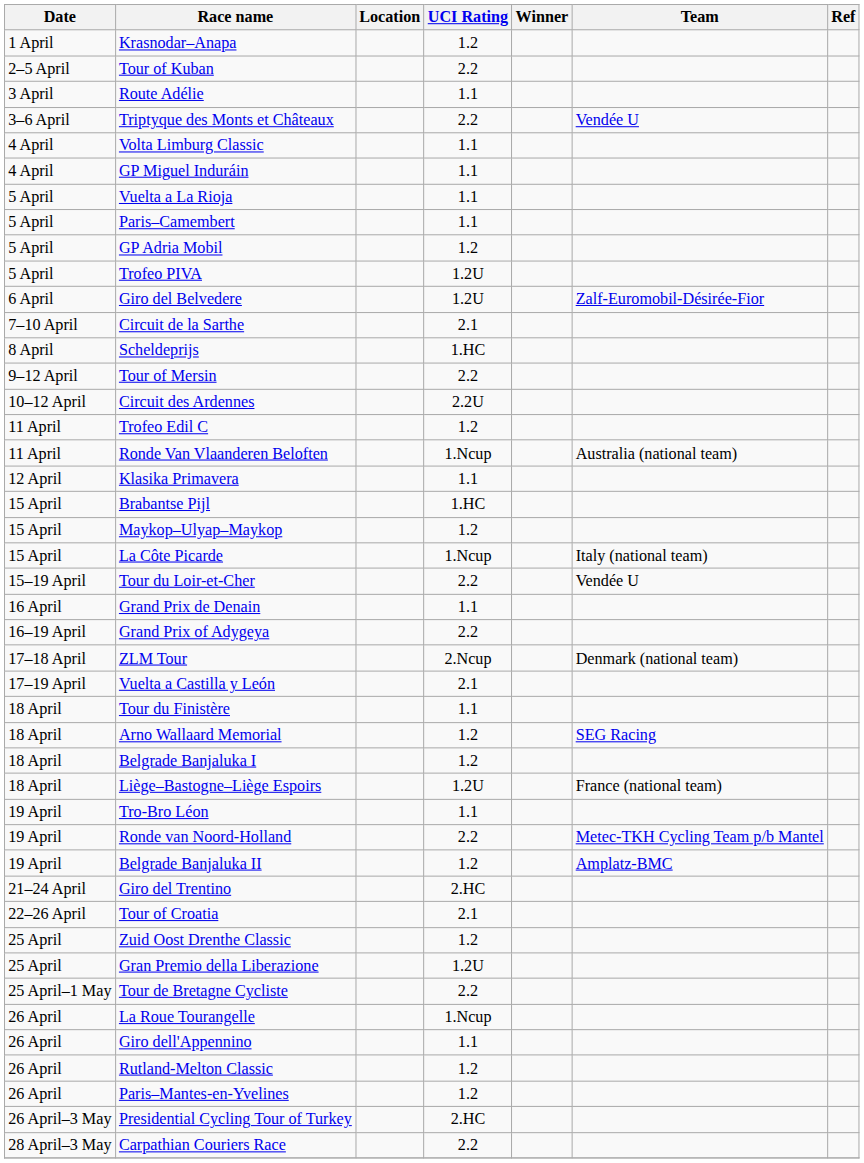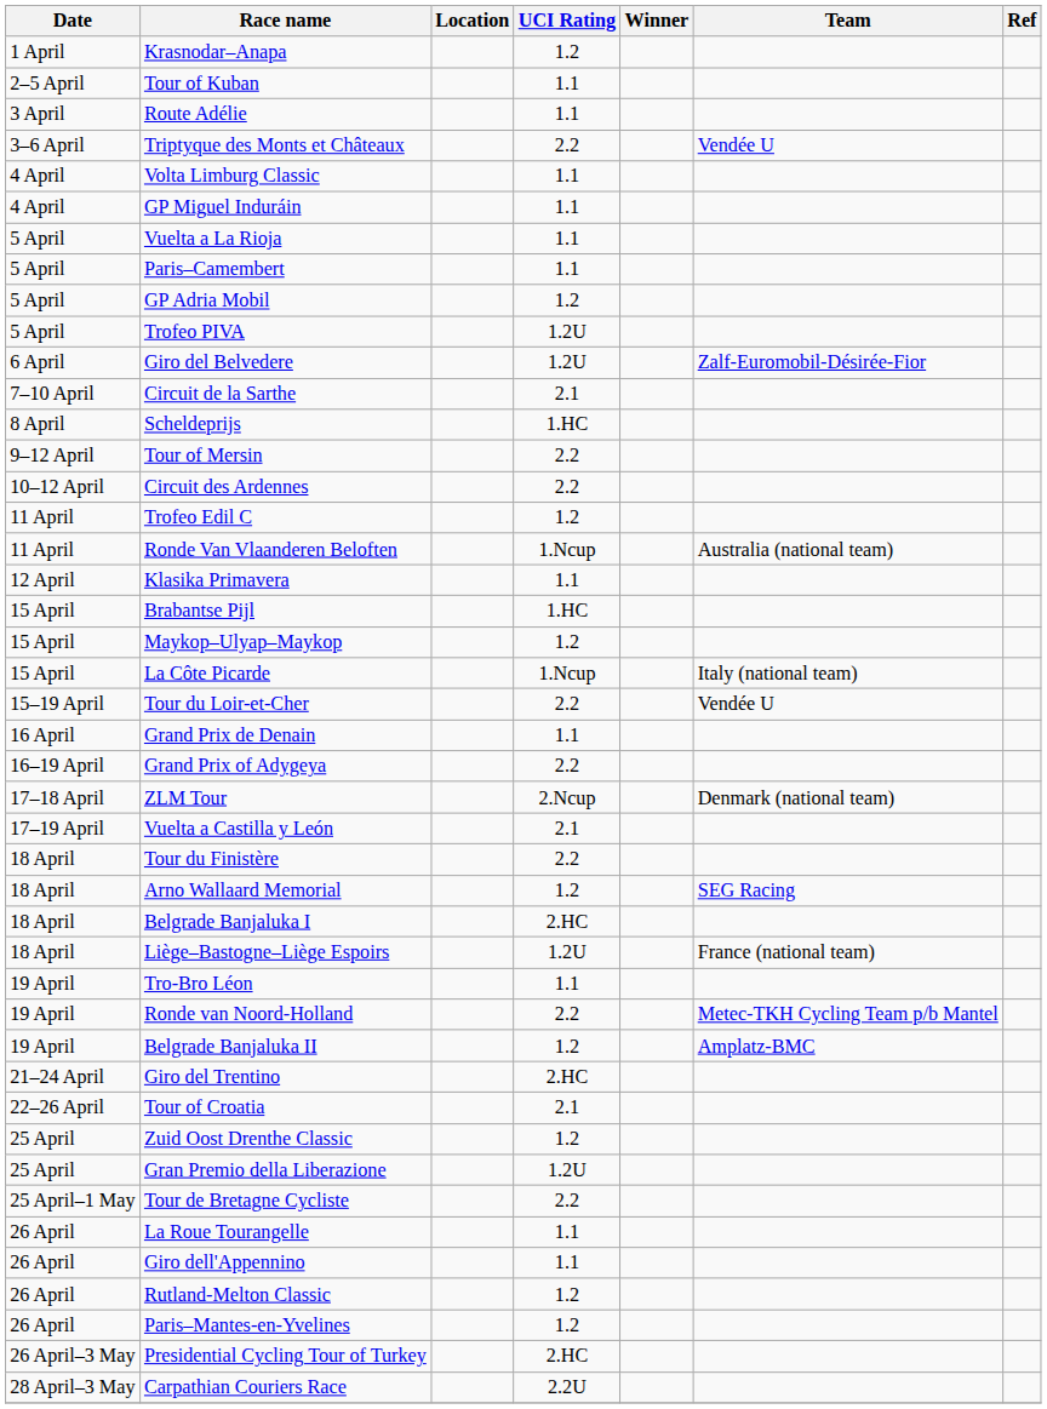Tour of Kuban | UCI Rating: 2.2 -> 1.1
Circuit des Ardennes | UCI Rating: 2.2U -> 2.2
Tour du Finistère | UCI Rating: 1.1 -> 2.2
Belgrade Banjaluka I | UCI Rating: 1.2 -> 2.HC
La Roue Tourangelle | UCI Rating: 1.Ncup -> 1.1
Carpathian Couriers Race | UCI Rating: 2.2 -> 2.2U
